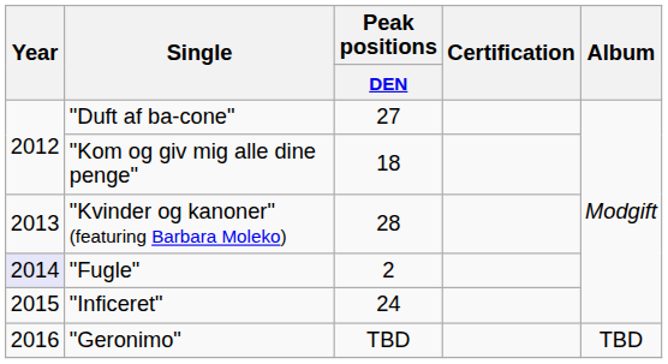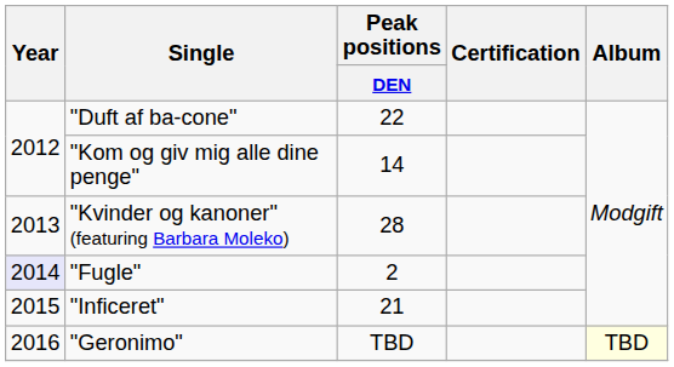"Duft af ba-cone" | Peak positions / DEN: 27 -> 22
"Kom og giv mig alle dine penge" | Peak positions / DEN: 18 -> 14
"Inficeret" | Peak positions / DEN: 24 -> 21
"Geronimo" | Album: no background -> lightyellow background
